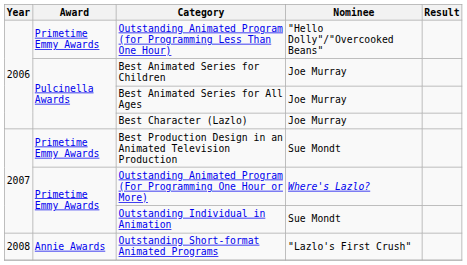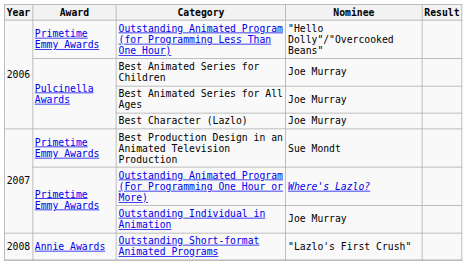Outstanding Individual in Animation | Nominee: Sue Mondt -> Joe Murray
